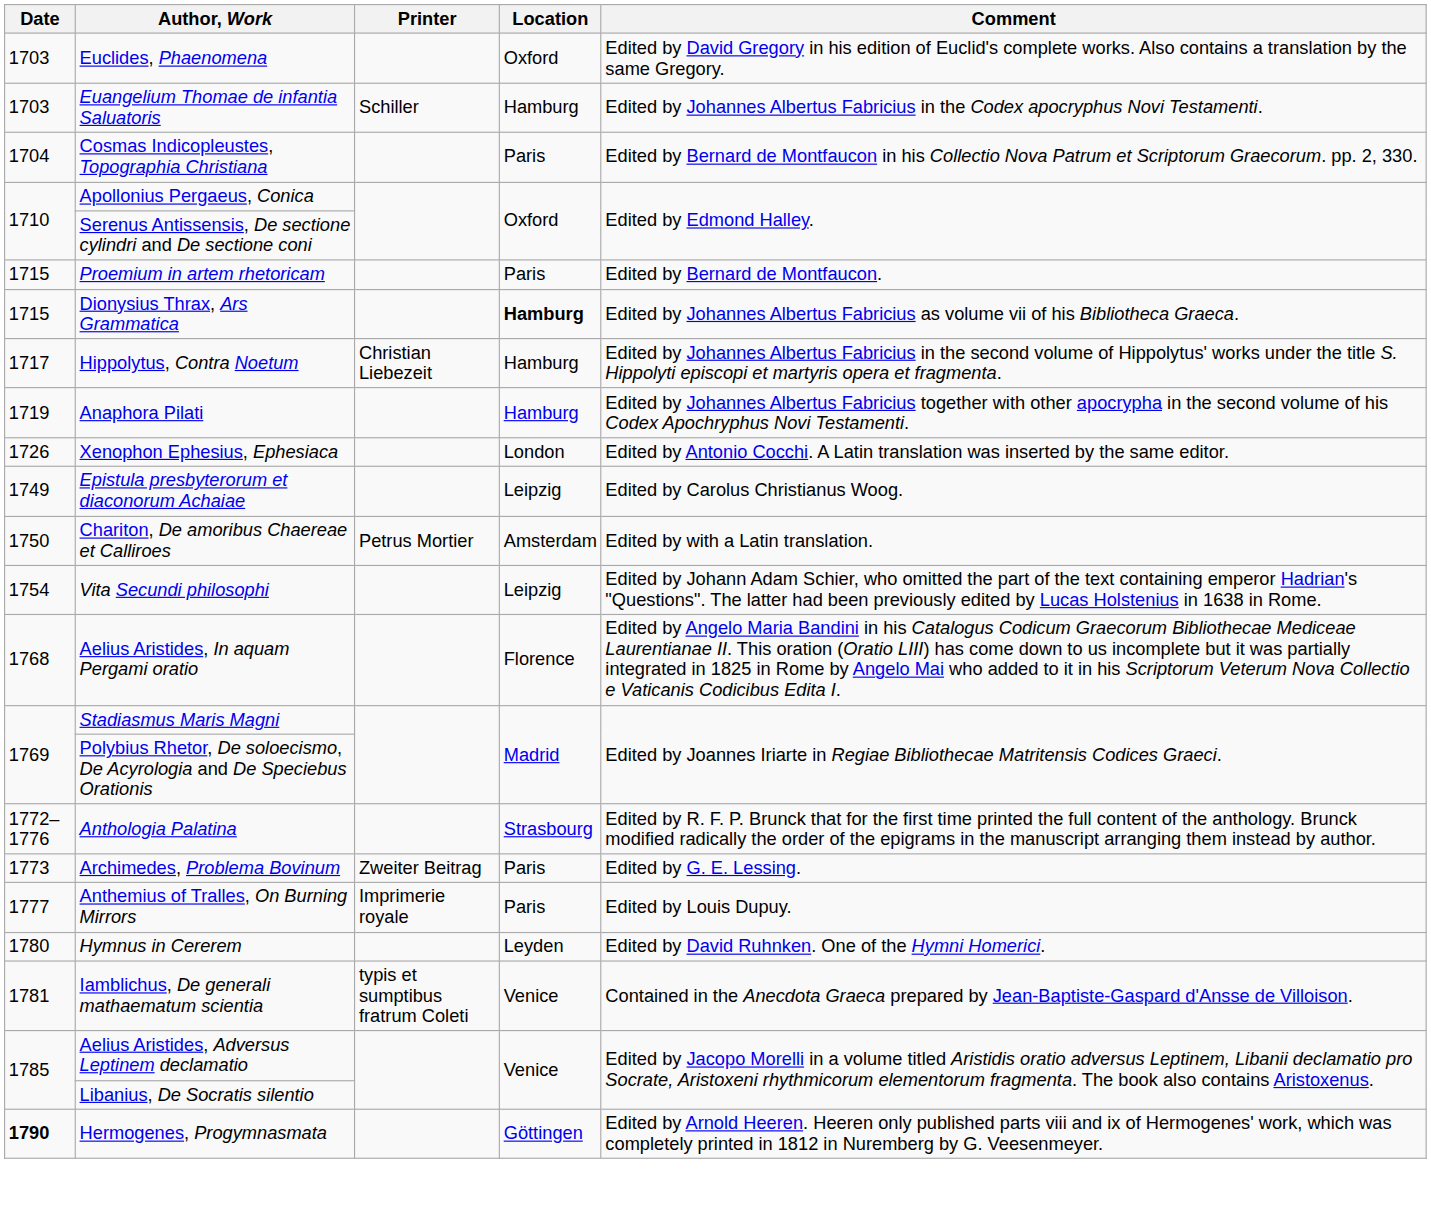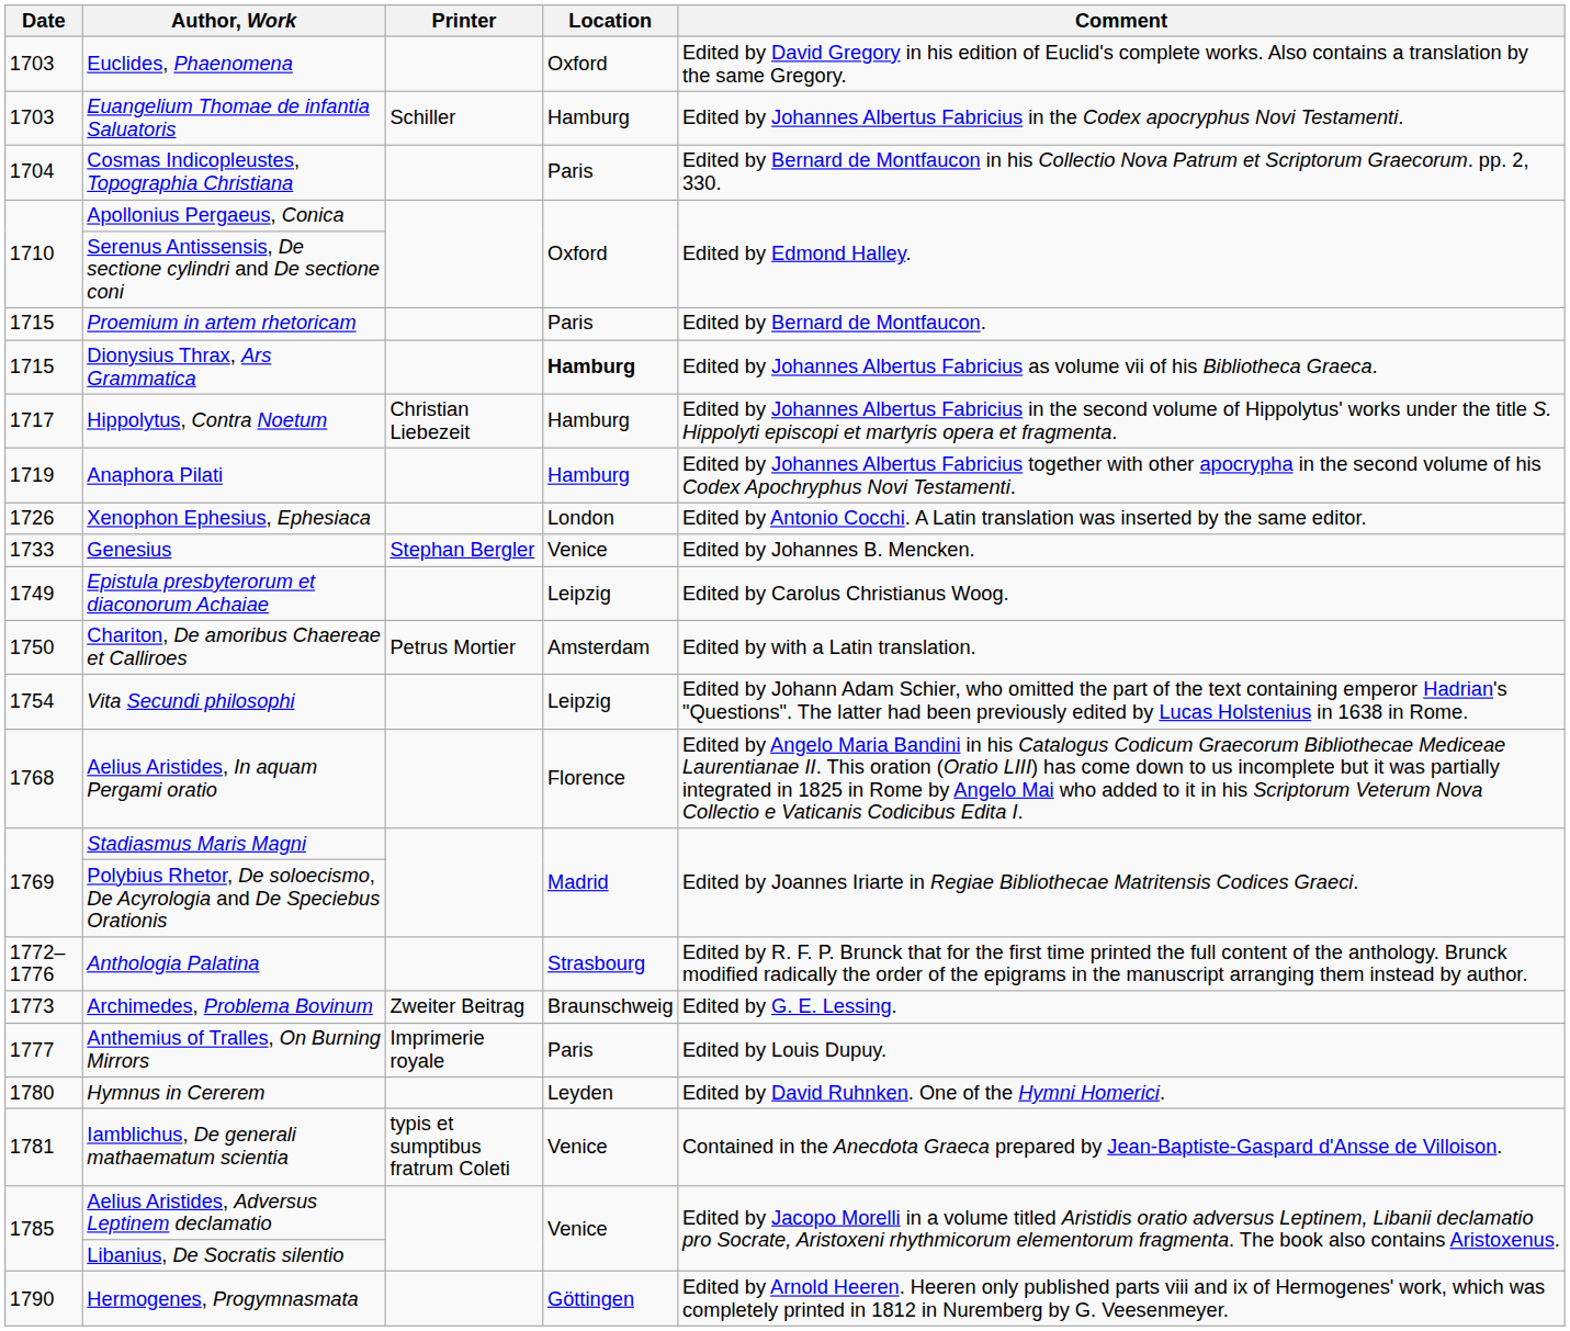+ row: 1733 | Genesius | Stephan Bergler | Venice | Edited by Johannes B. Mencken.
Archimedes, Problema Bovinum | Location: Paris -> Braunschweig
Hermogenes, Progymnasmata | Date: bold -> normal
